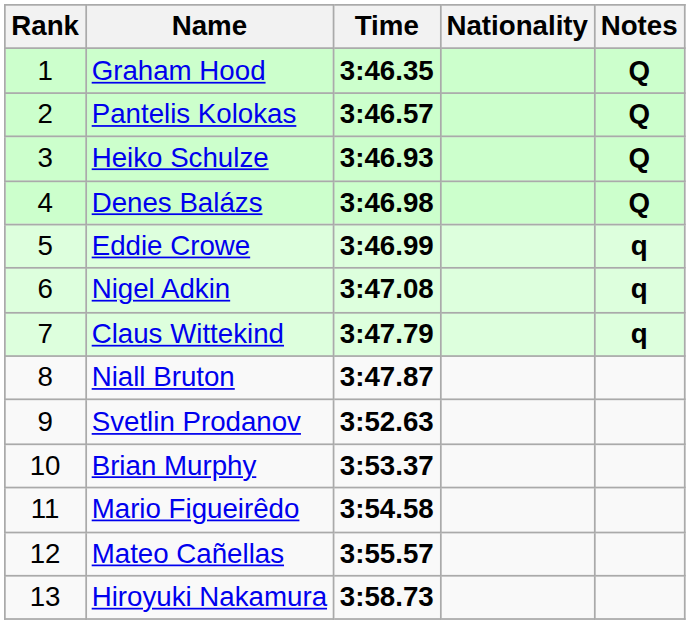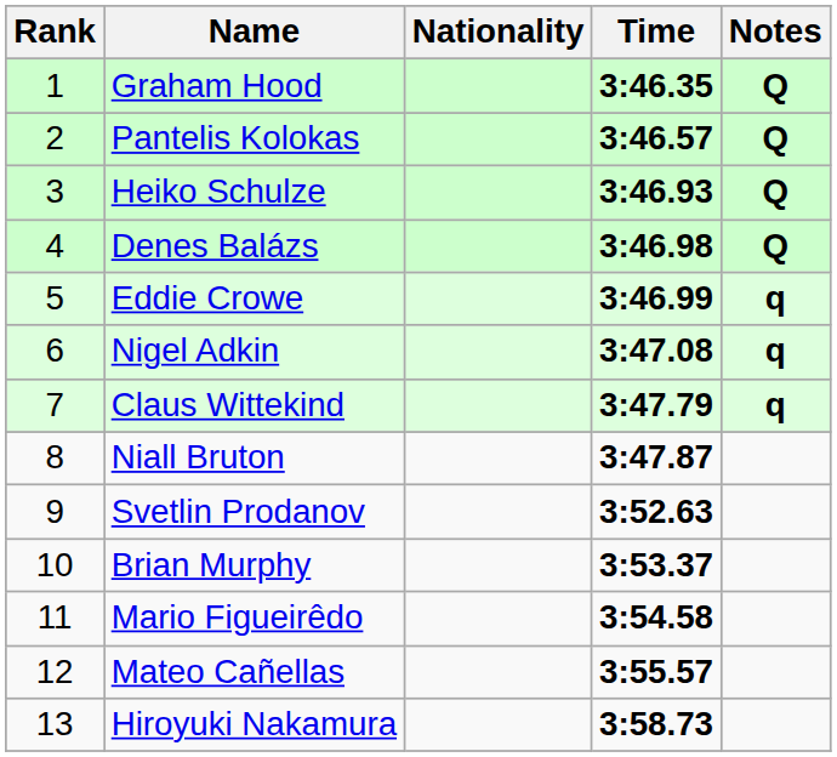columns swapped: Nationality <-> Time
